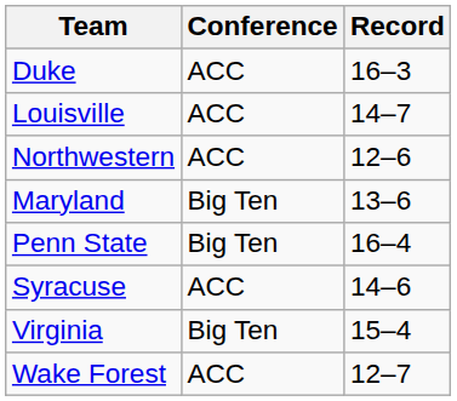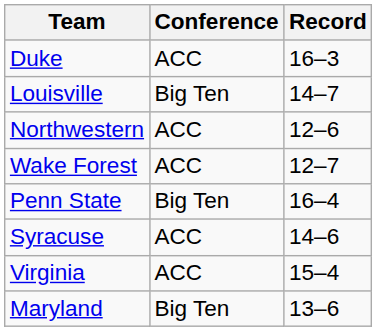Louisville | Conference: ACC -> Big Ten
rows swapped: Maryland <-> Wake Forest
Virginia | Conference: Big Ten -> ACC
